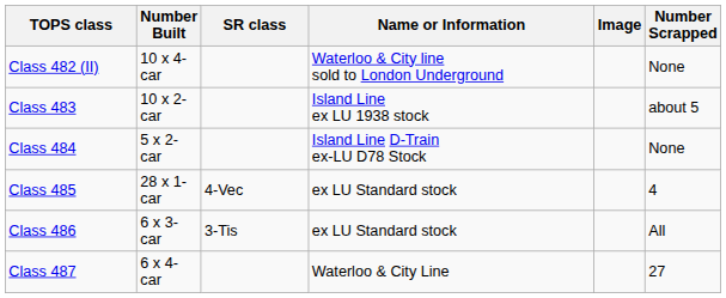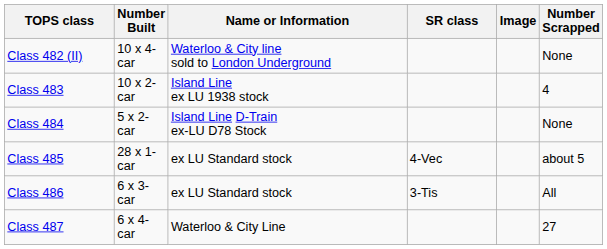columns swapped: SR class <-> Name or Information
Class 483 | Number Scrapped: about 5 -> 4
Class 485 | Number Scrapped: 4 -> about 5
